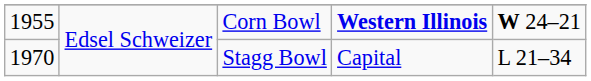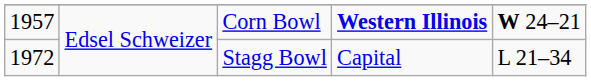Corn Bowl | column 1: 1955 -> 1957
Stagg Bowl | column 1: 1970 -> 1972
